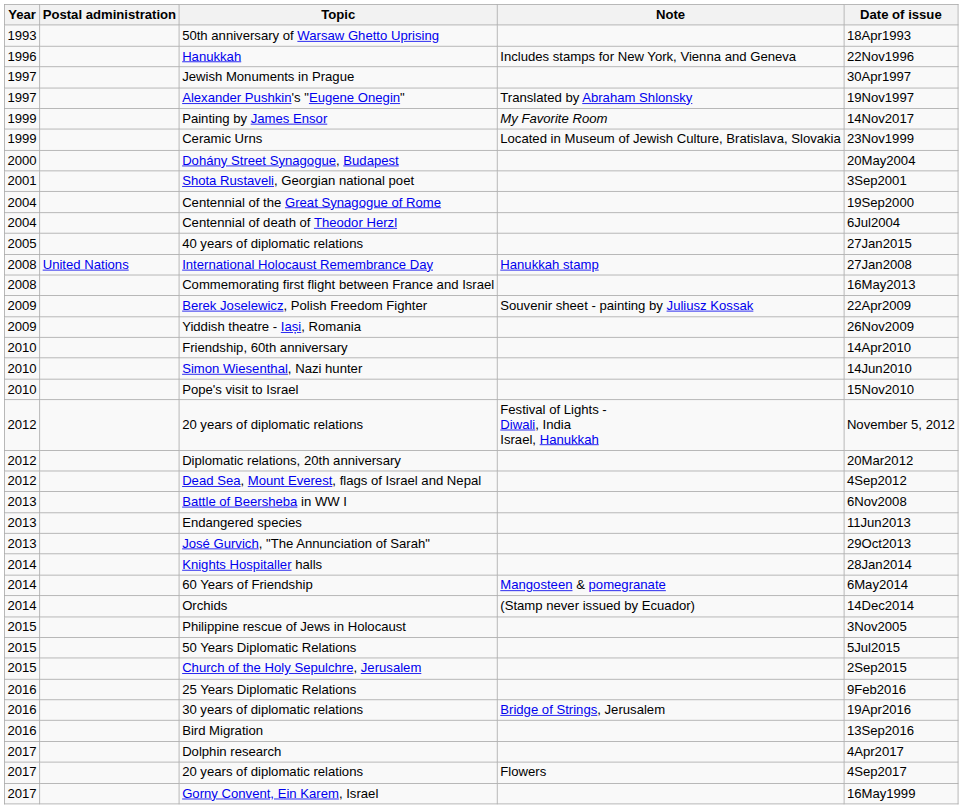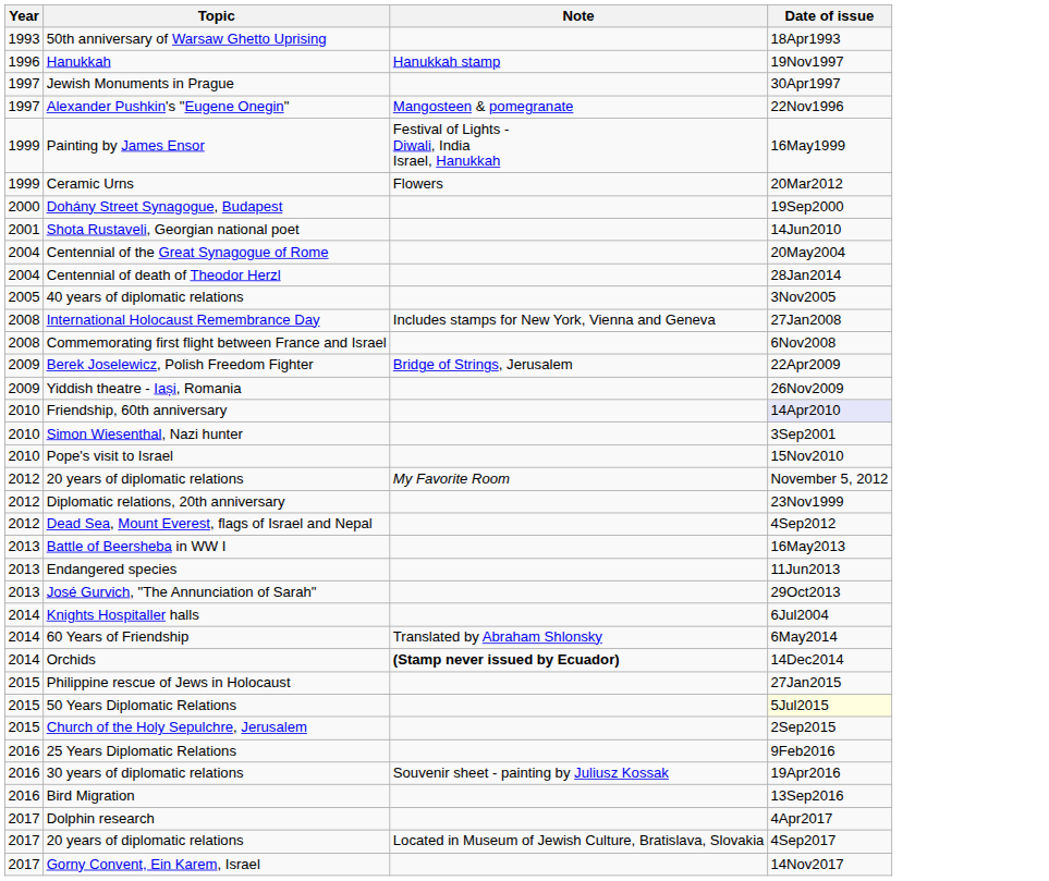- column: Postal administration | United Nations
Hanukkah | Note: Includes stamps for New York, Vienna and Geneva -> Hanukkah stamp
Hanukkah | Date of issue: 22Nov1996 -> 19Nov1997
Alexander Pushkin's "Eugene Onegin" | Note: Translated by Abraham Shlonsky -> Mangosteen & pomegranate
Alexander Pushkin's "Eugene Onegin" | Date of issue: 19Nov1997 -> 22Nov1996
Painting by James Ensor | Note: My Favorite Room -> Festival of Lights - Diwali, India Israel, Hanukkah
Painting by James Ensor | Date of issue: 14Nov2017 -> 16May1999
Ceramic Urns | Note: Located in Museum of Jewish Culture, Bratislava, Slovakia -> Flowers
Ceramic Urns | Date of issue: 23Nov1999 -> 20Mar2012
Dohány Street Synagogue, Budapest | Date of issue: 20May2004 -> 19Sep2000
Shota Rustaveli, Georgian national poet | Date of issue: 3Sep2001 -> 14Jun2010
Centennial of the Great Synagogue of Rome | Date of issue: 19Sep2000 -> 20May2004
Centennial of death of Theodor Herzl | Date of issue: 6Jul2004 -> 28Jan2014
40 years of diplomatic relations | Date of issue: 27Jan2015 -> 3Nov2005
International Holocaust Remembrance Day | Note: Hanukkah stamp -> Includes stamps for New York, Vienna and Geneva
Commemorating first flight between France and Israel | Date of issue: 16May2013 -> 6Nov2008
Berek Joselewicz, Polish Freedom Fighter | Note: Souvenir sheet - painting by Juliusz Kossak -> Bridge of Strings, Jerusalem
Friendship, 60th anniversary | Date of issue: no background -> lavender background
Simon Wiesenthal, Nazi hunter | Date of issue: 14Jun2010 -> 3Sep2001
2012 / 20 years of diplomatic relations | Note: Festival of Lights - Diwali, India Israel, Hanukkah -> My Favorite Room
Diplomatic relations, 20th anniversary | Date of issue: 20Mar2012 -> 23Nov1999
Battle of Beersheba in WW I | Date of issue: 6Nov2008 -> 16May2013
Knights Hospitaller halls | Date of issue: 28Jan2014 -> 6Jul2004
60 Years of Friendship | Note: Mangosteen & pomegranate -> Translated by Abraham Shlonsky
Orchids | Note: normal -> bold
Philippine rescue of Jews in Holocaust | Date of issue: 3Nov2005 -> 27Jan2015
50 Years Diplomatic Relations | Date of issue: no background -> lightyellow background
30 years of diplomatic relations | Note: Bridge of Strings, Jerusalem -> Souvenir sheet - painting by Juliusz Kossak
2017 / 20 years of diplomatic relations | Note: Flowers -> Located in Museum of Jewish Culture, Bratislava, Slovakia
Gorny Convent, Ein Karem, Israel | Date of issue: 16May1999 -> 14Nov2017
